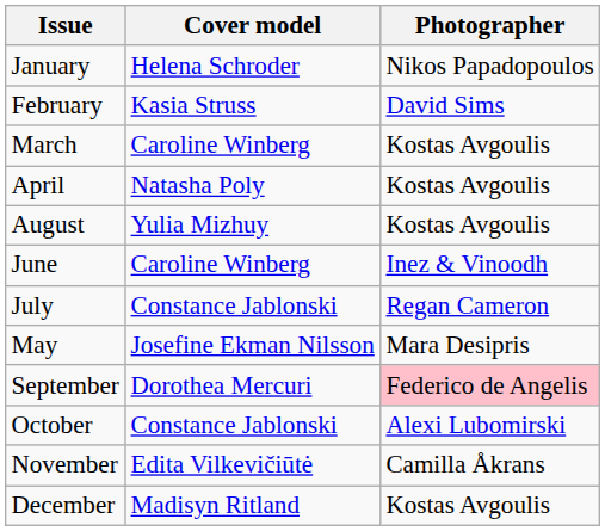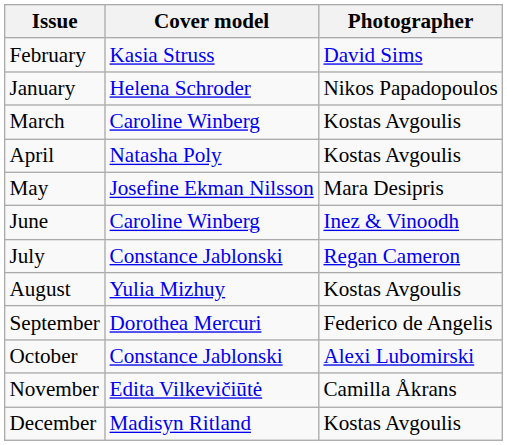rows swapped: January <-> February
rows swapped: May <-> August
September | Photographer: pink background -> no background
